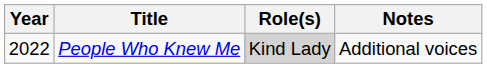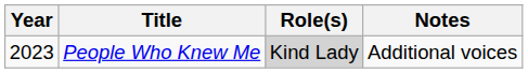People Who Knew Me | Year: 2022 -> 2023
